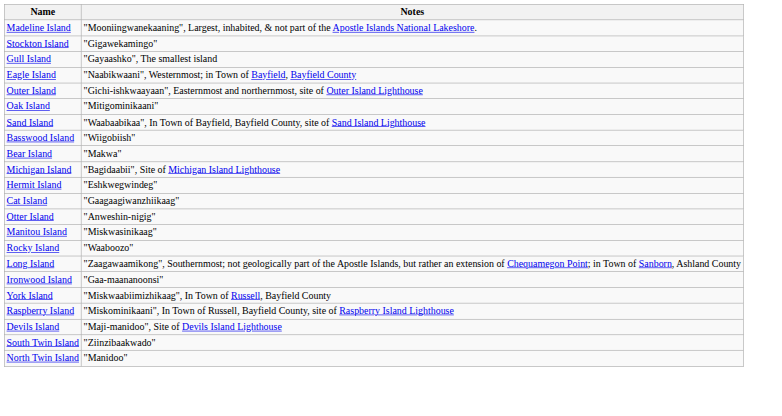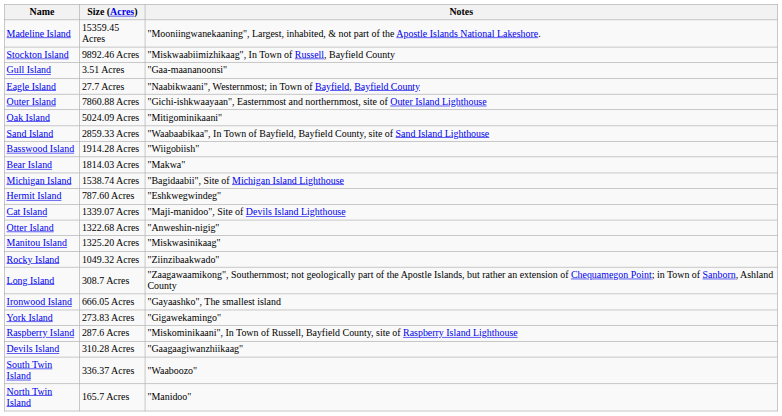+ column: Size (Acres) | 15359.45 Acres | 9892.46 Acres | 3.51 Acres | 27.7 Acres | 7860.88 Acres | 5024.09 Acres | 2859.33 Acres | 1914.28 Acres | 1814.03 Acres | 1538.74 Acres | 787.60 Acres | 1339.07 Acres | 1322.68 Acres | 1325.20 Acres | 1049.32 Acres | 308.7 Acres | 666.05 Acres | 273.83 Acres | 287.6 Acres | 310.28 Acres | 336.37 Acres | 165.7 Acres
Stockton Island | Notes: "Gigawekamingo" -> "Miskwaabiimizhikaag", In Town of Russell, Bayfield County
Gull Island | Notes: "Gayaashko", The smallest island -> "Gaa-maananoonsi"
Cat Island | Notes: "Gaagaagiwanzhiikaag" -> "Maji-manidoo", Site of Devils Island Lighthouse
Rocky Island | Notes: "Waaboozo" -> "Ziinzibaakwado"
Ironwood Island | Notes: "Gaa-maananoonsi" -> "Gayaashko", The smallest island
York Island | Notes: "Miskwaabiimizhikaag", In Town of Russell, Bayfield County -> "Gigawekamingo"
Devils Island | Notes: "Maji-manidoo", Site of Devils Island Lighthouse -> "Gaagaagiwanzhiikaag"
South Twin Island | Notes: "Ziinzibaakwado" -> "Waaboozo"
